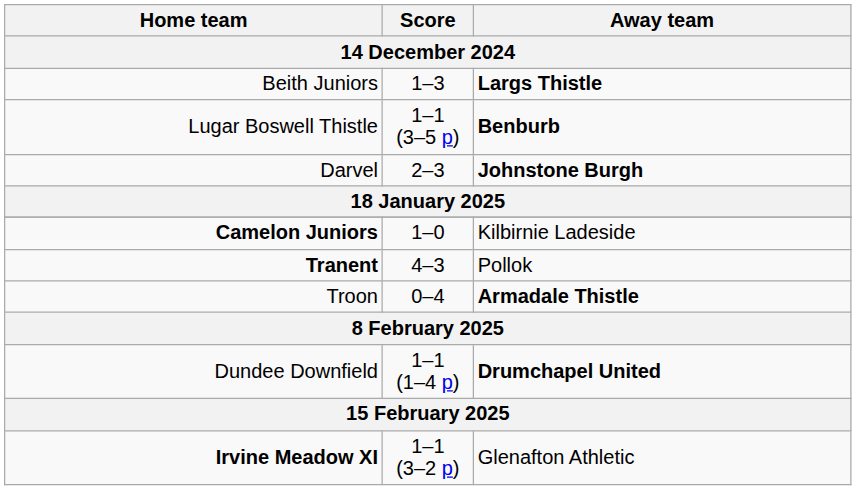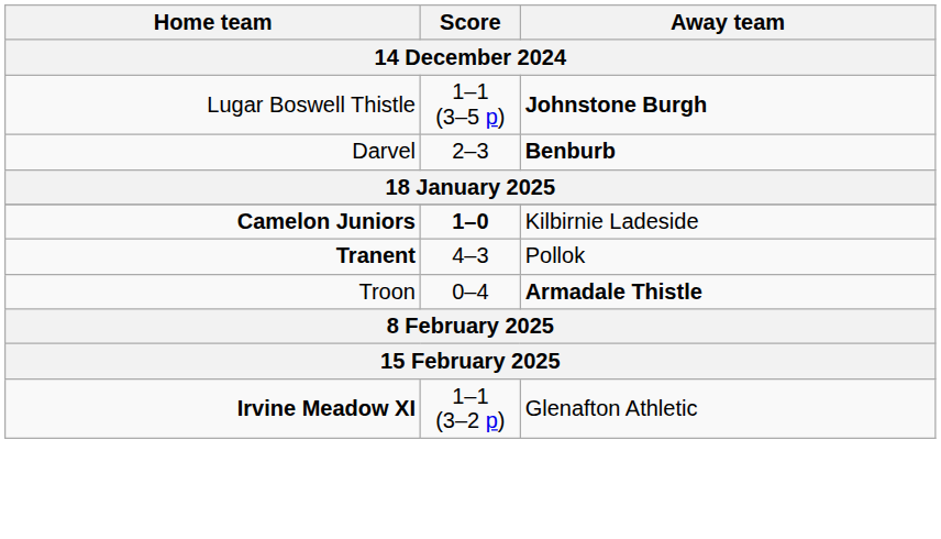- row: Beith Juniors | 1–3 | Largs Thistle
Lugar Boswell Thistle | Away team: Benburb -> Johnstone Burgh
Darvel | Away team: Johnstone Burgh -> Benburb
Camelon Juniors | Score: normal -> bold
- row: Dundee Downfield | 1–1 (1–4 p) | Drumchapel United
